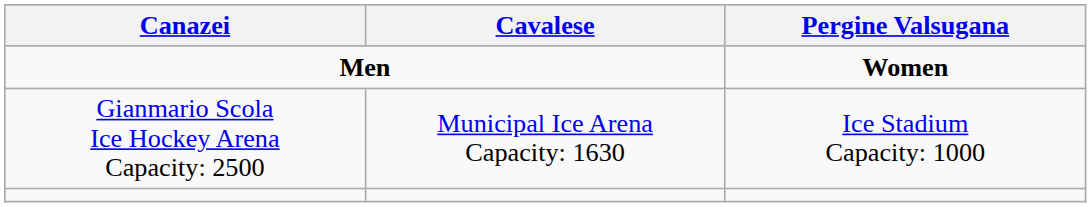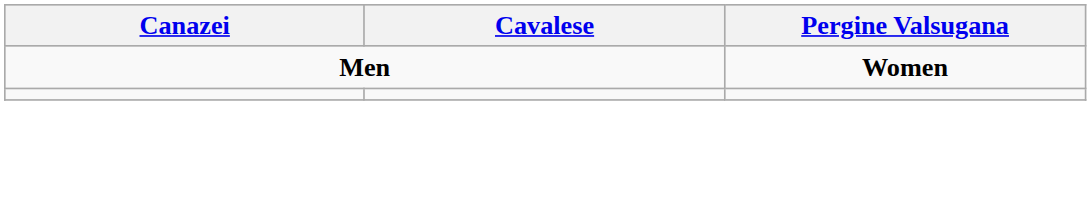- row: Gianmario Scola Ice Hockey Arena Capacity: 2500 | Municipal Ice Arena Capacity: 1630 | Ice Stadium Capacity: 1000
